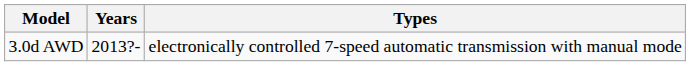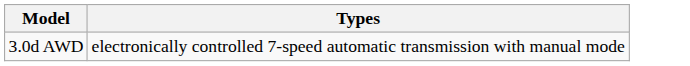- column: Years | 2013?-
